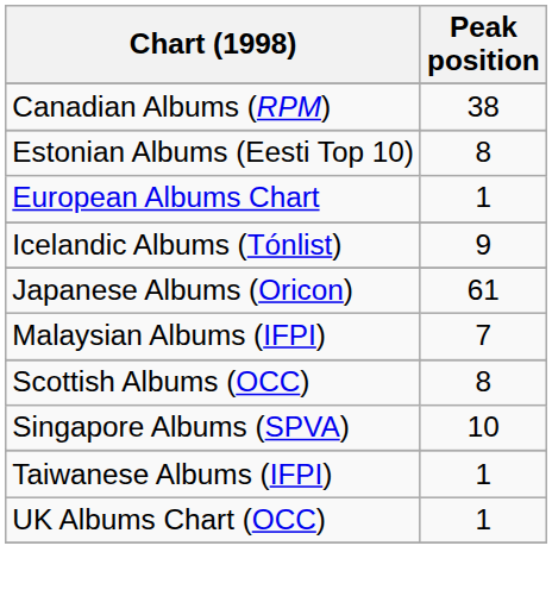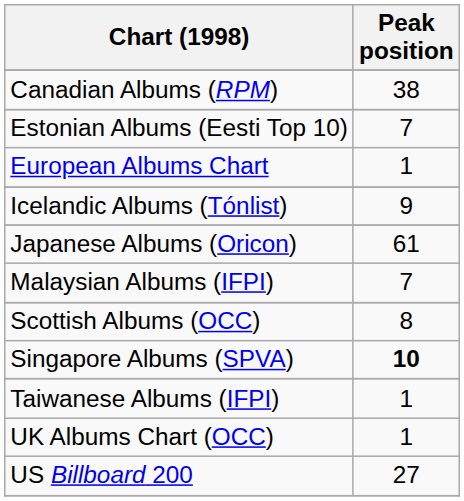Estonian Albums (Eesti Top 10) | Peak position: 8 -> 7
Singapore Albums (SPVA) | Peak position: normal -> bold
+ row: US Billboard 200 | 27
